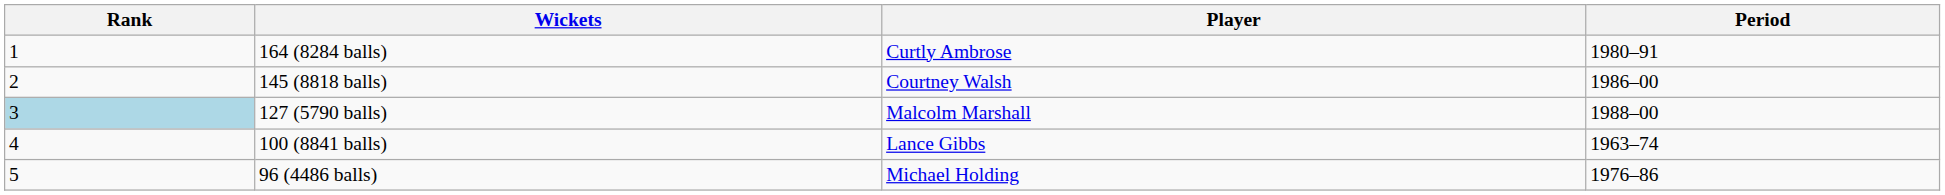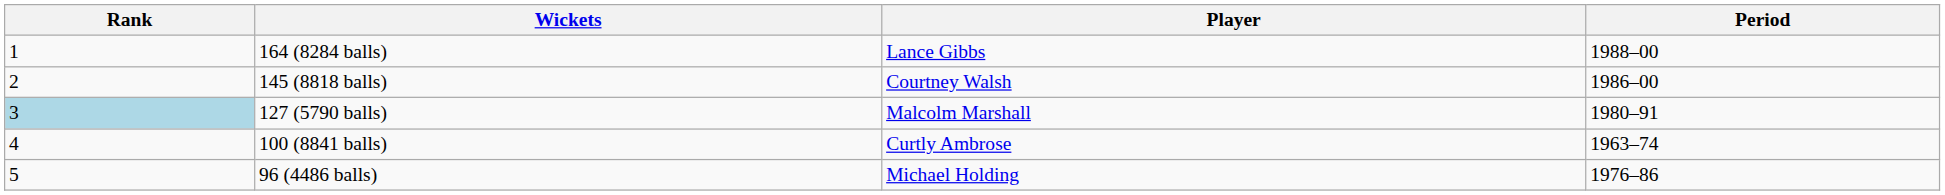164 (8284 balls) | Player: Curtly Ambrose -> Lance Gibbs
164 (8284 balls) | Period: 1980–91 -> 1988–00
127 (5790 balls) | Period: 1988–00 -> 1980–91
100 (8841 balls) | Player: Lance Gibbs -> Curtly Ambrose
